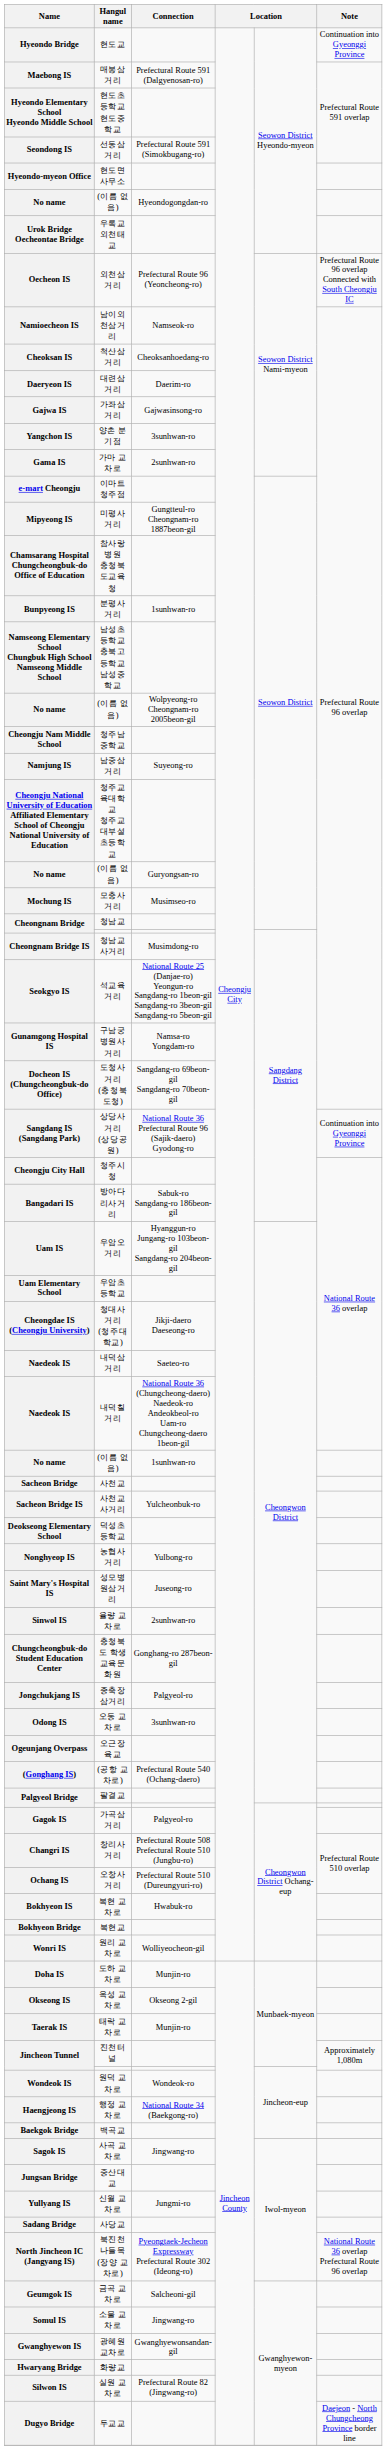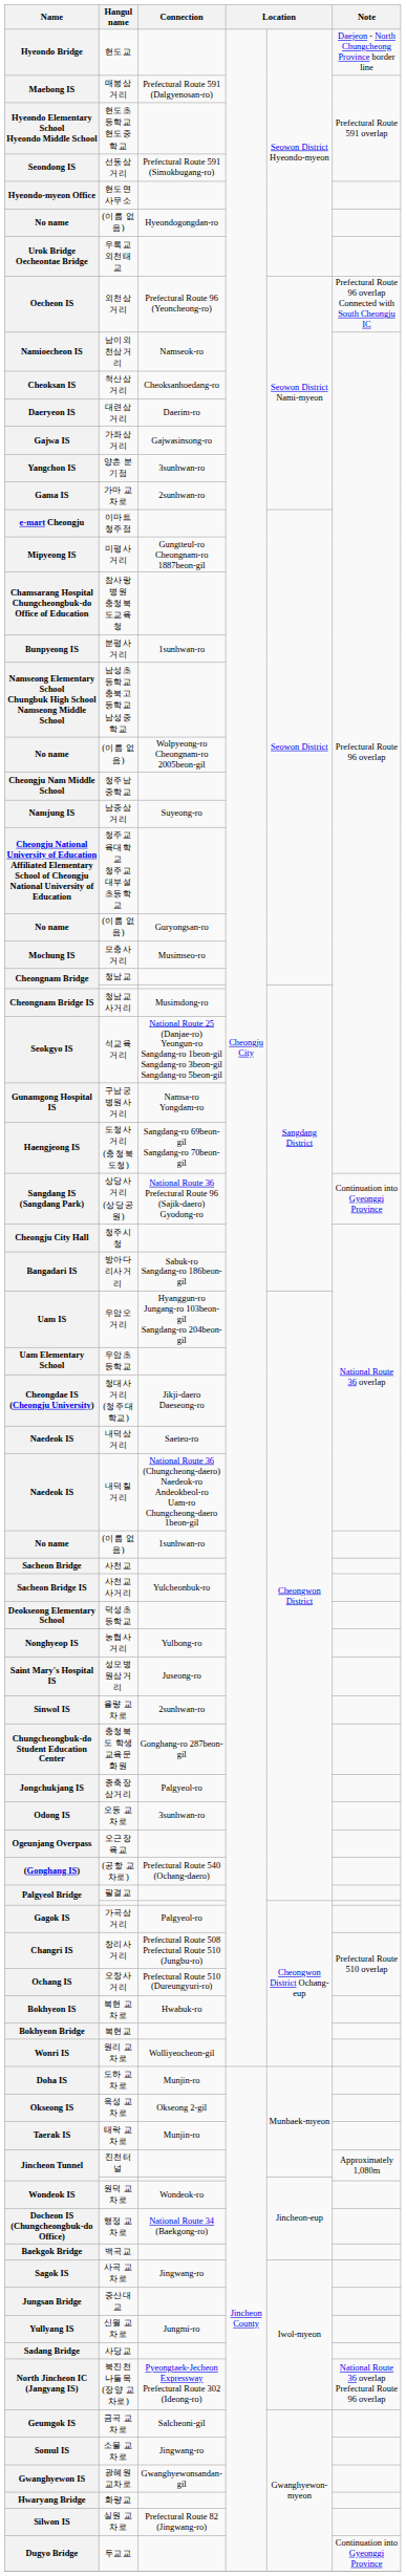현도교 | Note: Continuation into Gyeonggi Province -> Daejeon - North Chungcheong Province border line
도청사거리 (충청북도청) | Name: Docheon IS (Chungcheongbuk-do Office) -> Haengjeong IS
행정 교차로 | Name: Haengjeong IS -> Docheon IS (Chungcheongbuk-do Office)
두교교 | Note: Daejeon - North Chungcheong Province border line -> Continuation into Gyeonggi Province
